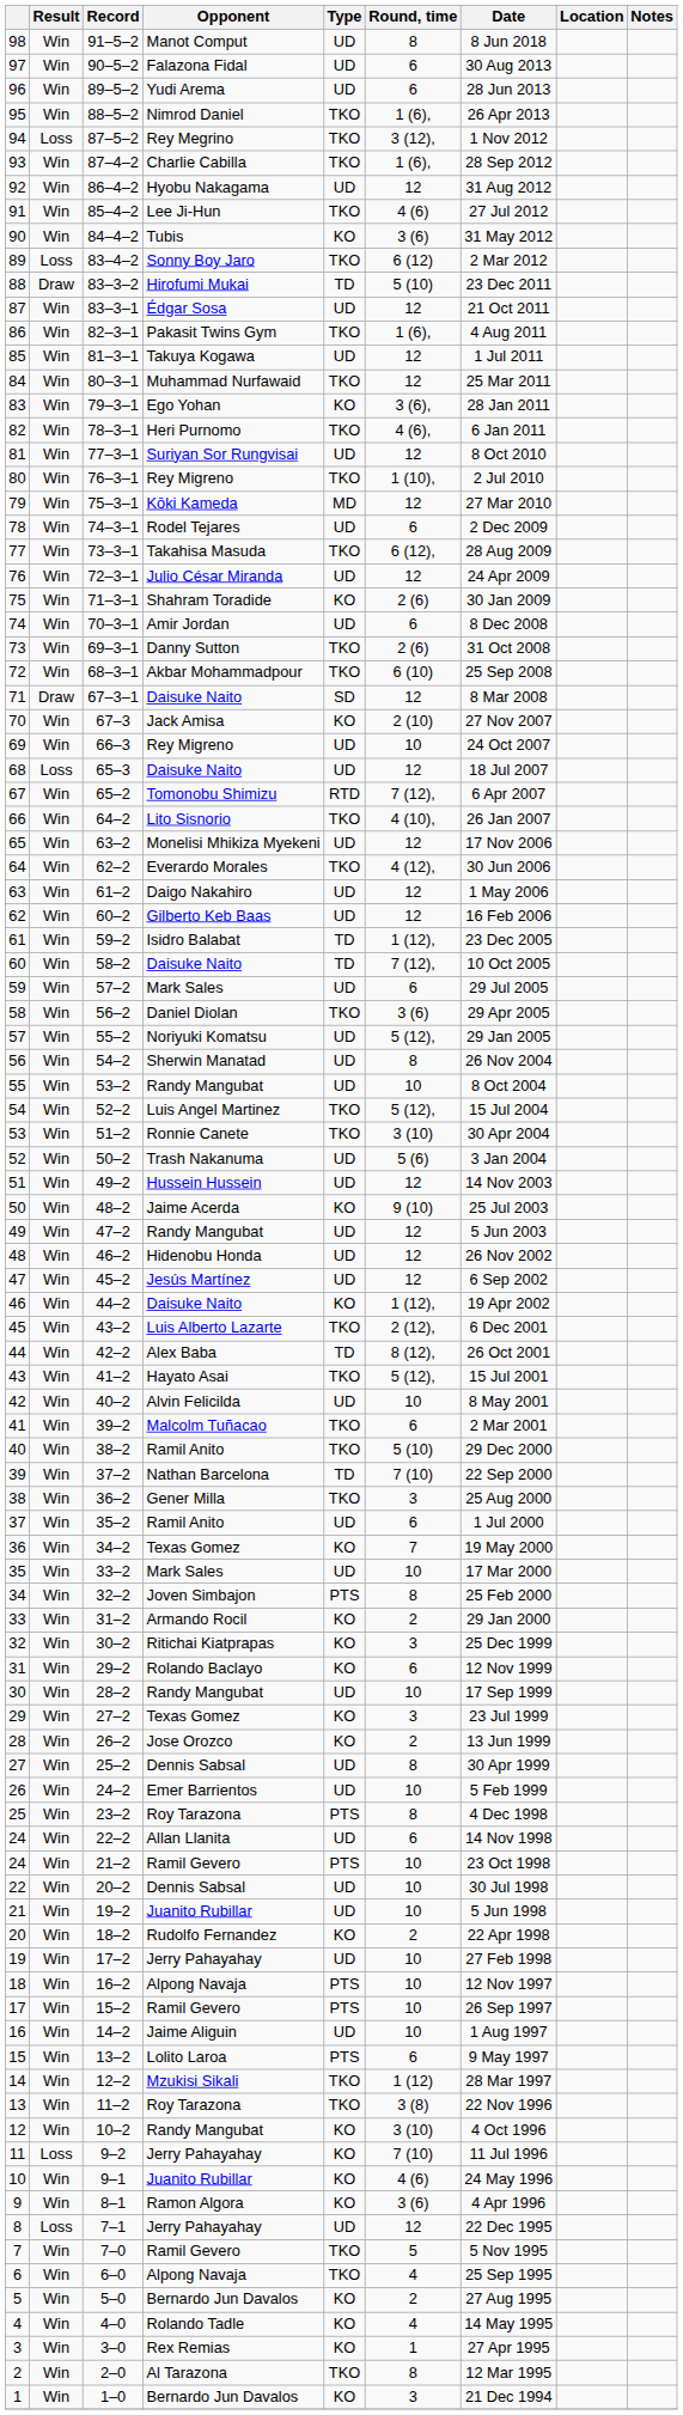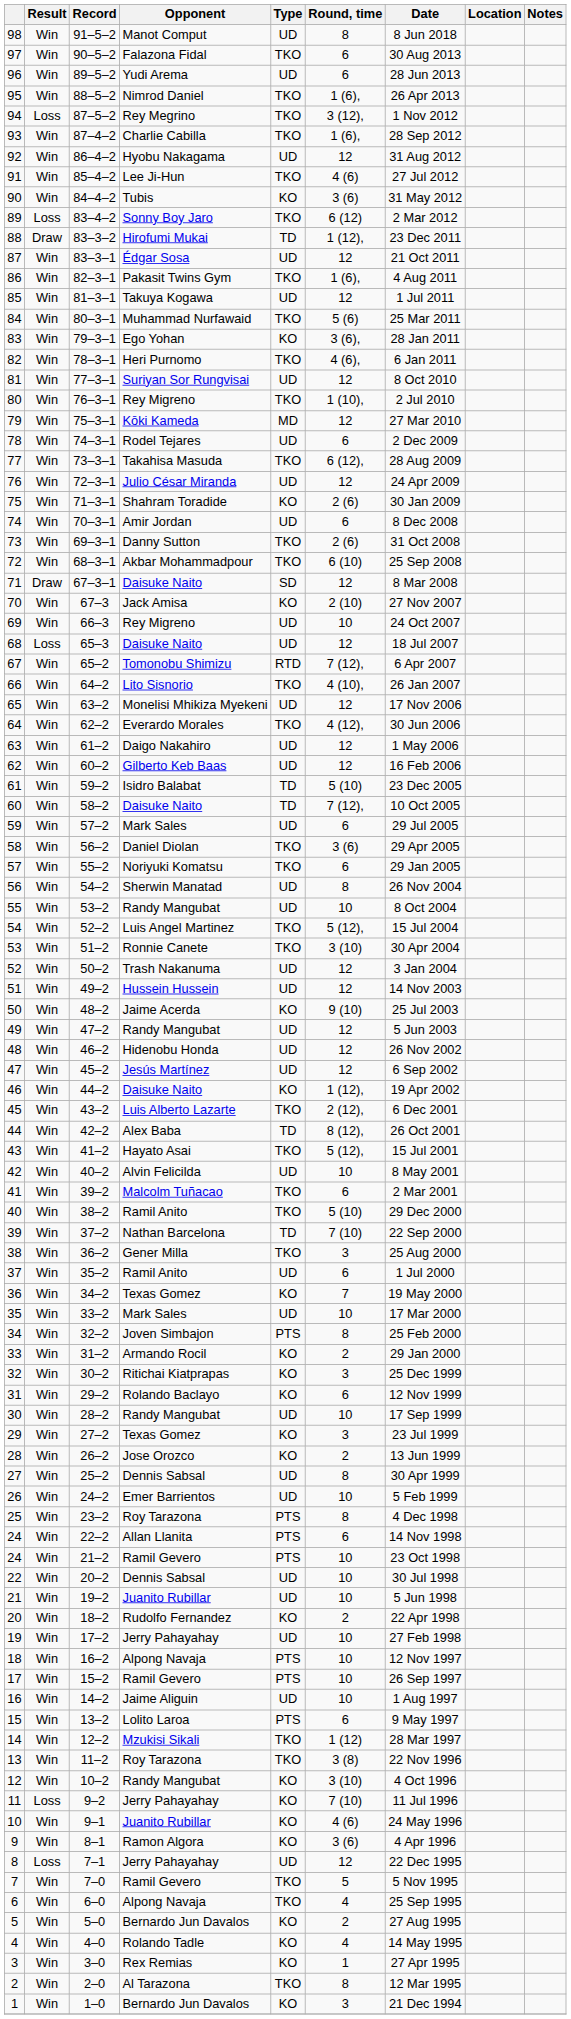90–5–2 | Type: UD -> TKO
83–3–2 | Round, time: 5 (10) -> 1 (12),
80–3–1 | Round, time: 12 -> 5 (6)
59–2 | Round, time: 1 (12), -> 5 (10)
55–2 | Type: UD -> TKO
55–2 | Round, time: 5 (12), -> 6
50–2 | Round, time: 5 (6) -> 12
22–2 | Type: UD -> PTS
